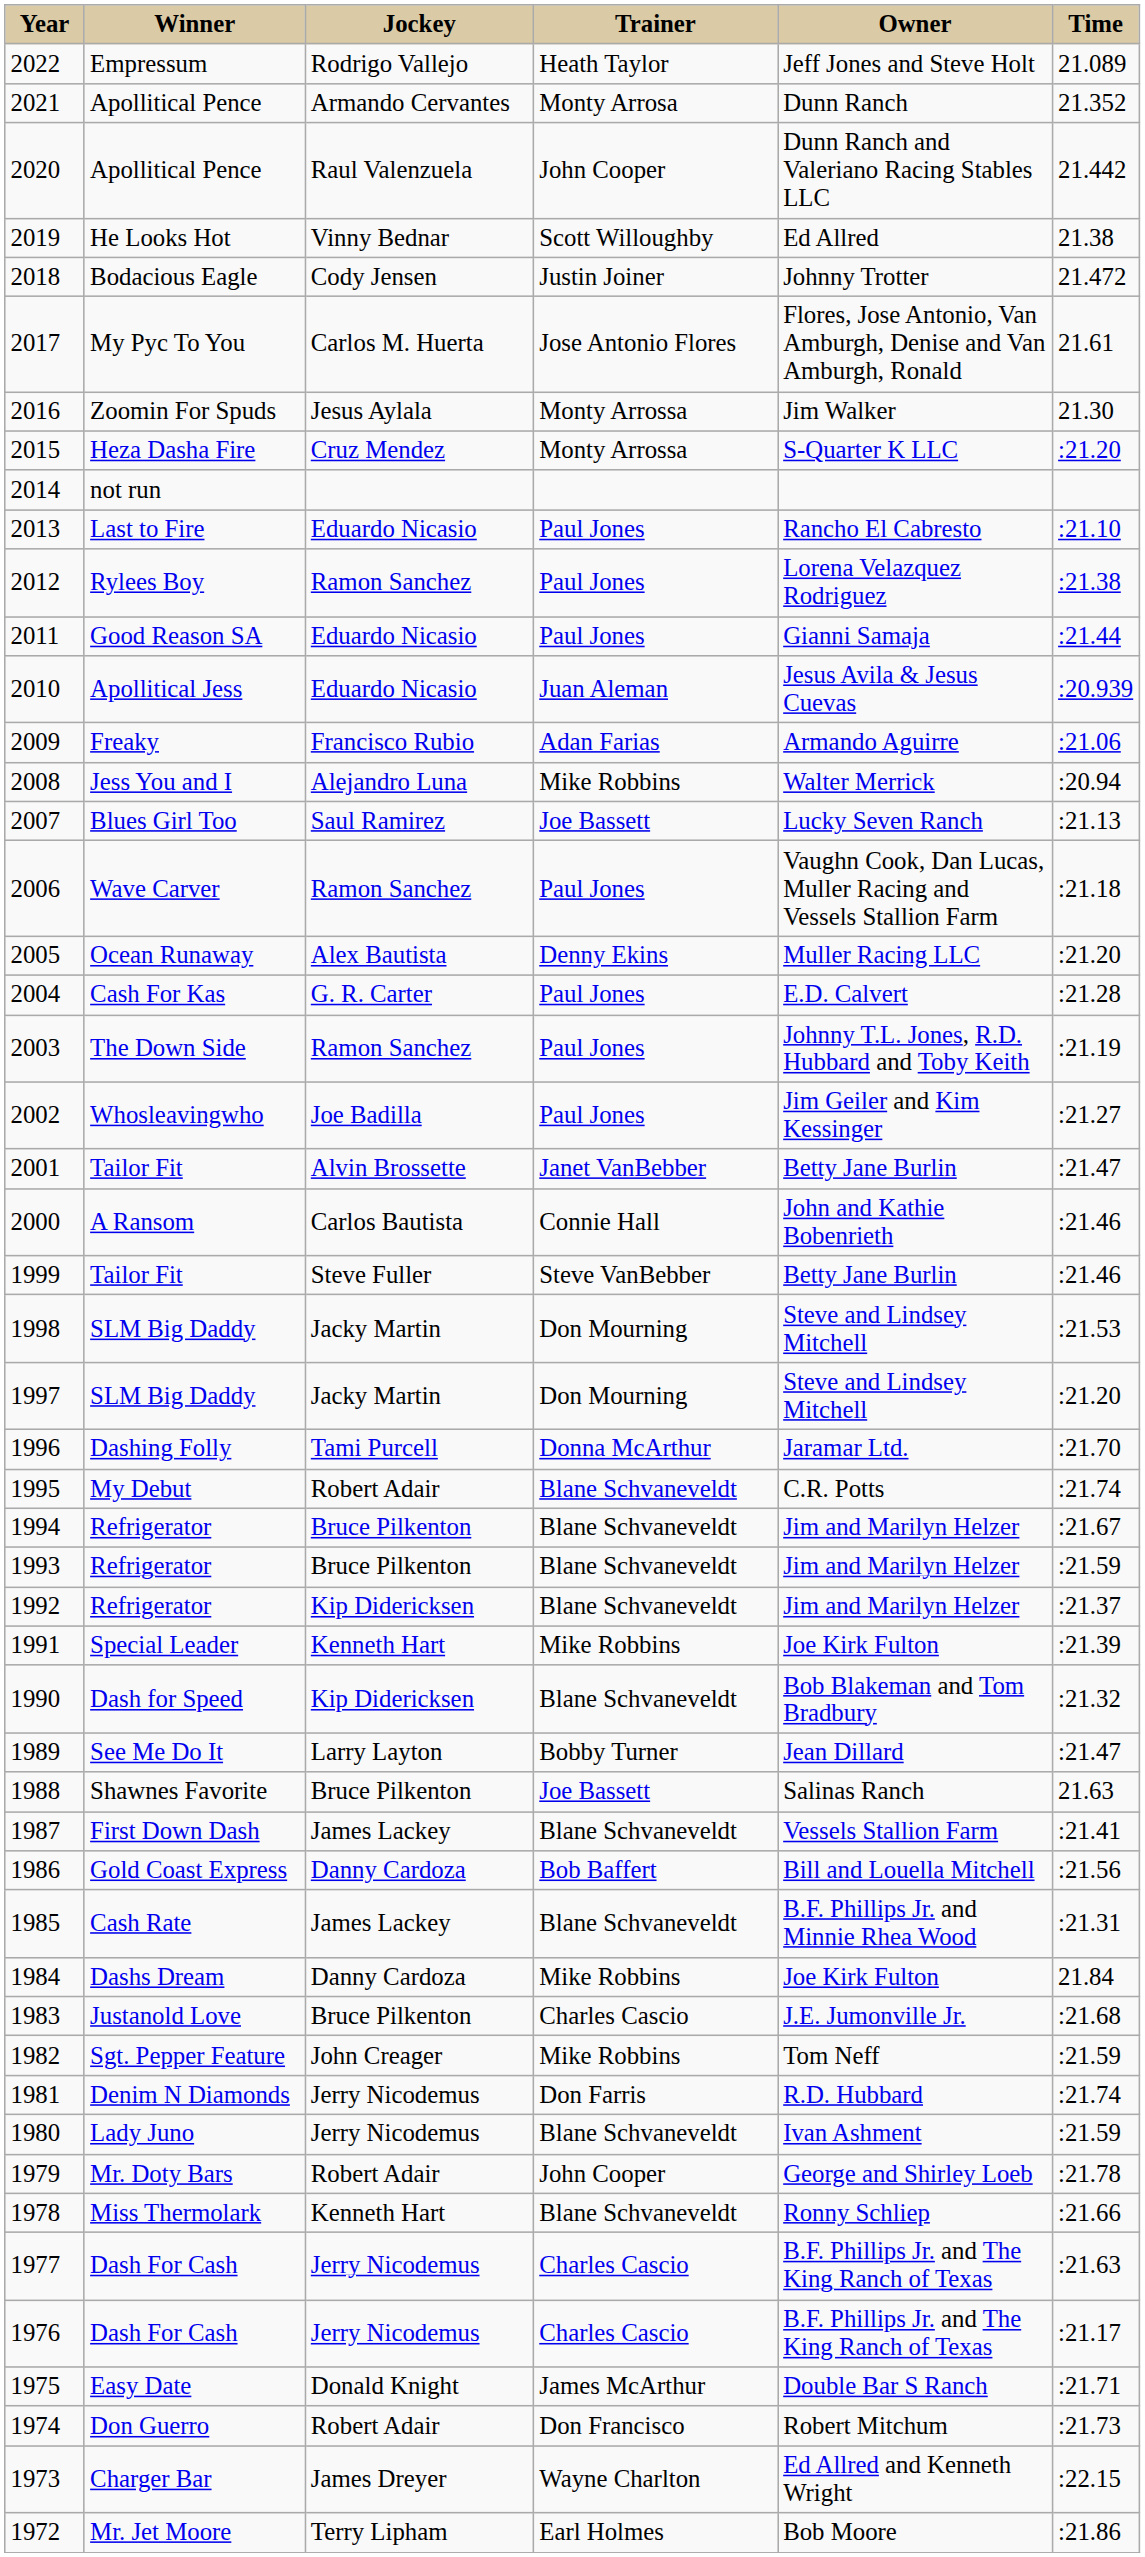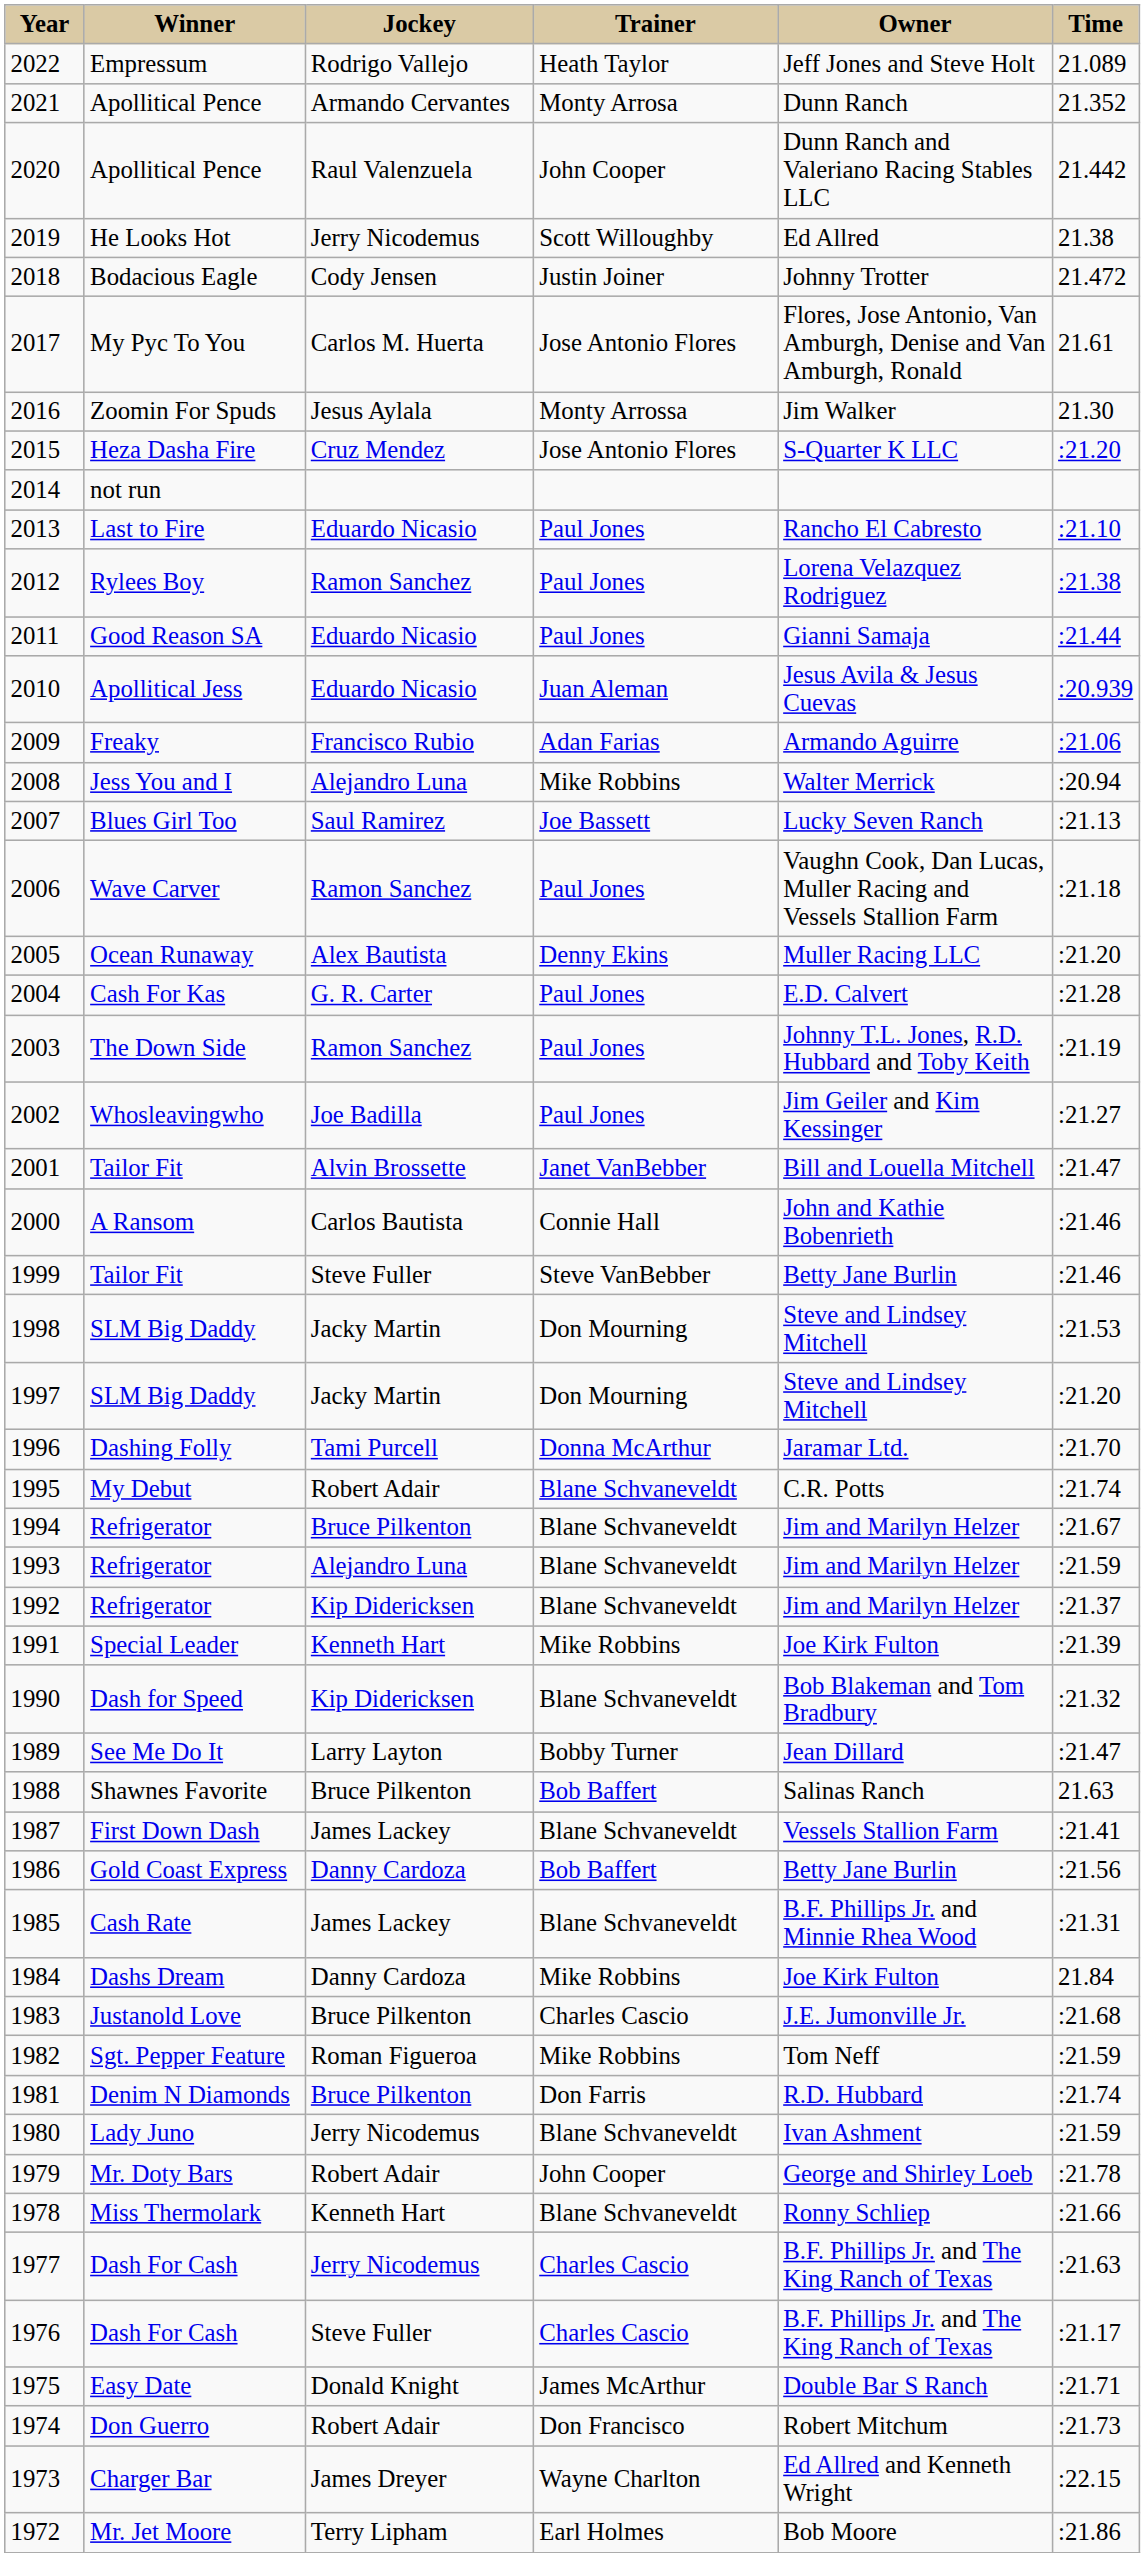2019 | Jockey: Vinny Bednar -> Jerry Nicodemus
2015 | Trainer: Monty Arrossa -> Jose Antonio Flores
2001 | Owner: Betty Jane Burlin -> Bill and Louella Mitchell
1993 | Jockey: Bruce Pilkenton -> Alejandro Luna
1988 | Trainer: Joe Bassett -> Bob Baffert
1986 | Owner: Bill and Louella Mitchell -> Betty Jane Burlin
1982 | Jockey: John Creager -> Roman Figueroa
1981 | Jockey: Jerry Nicodemus -> Bruce Pilkenton
1976 | Jockey: Jerry Nicodemus -> Steve Fuller
